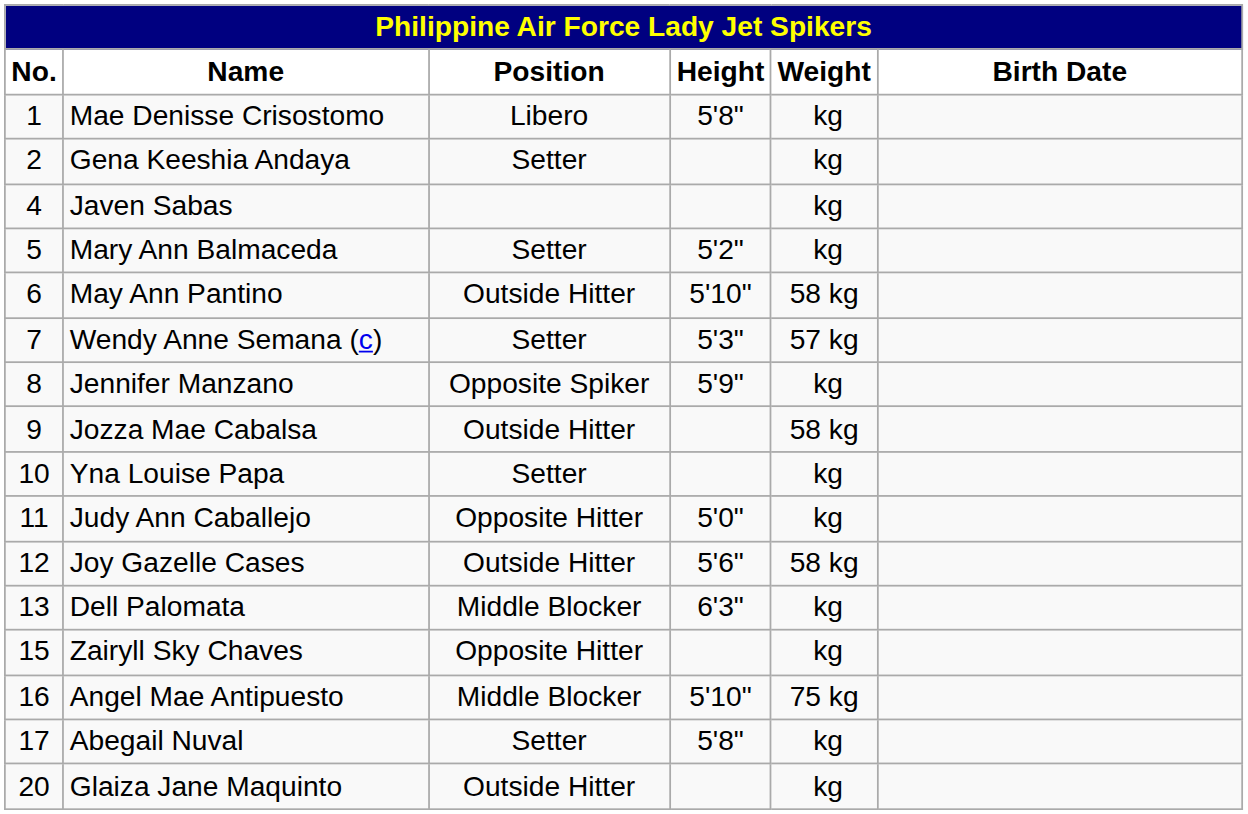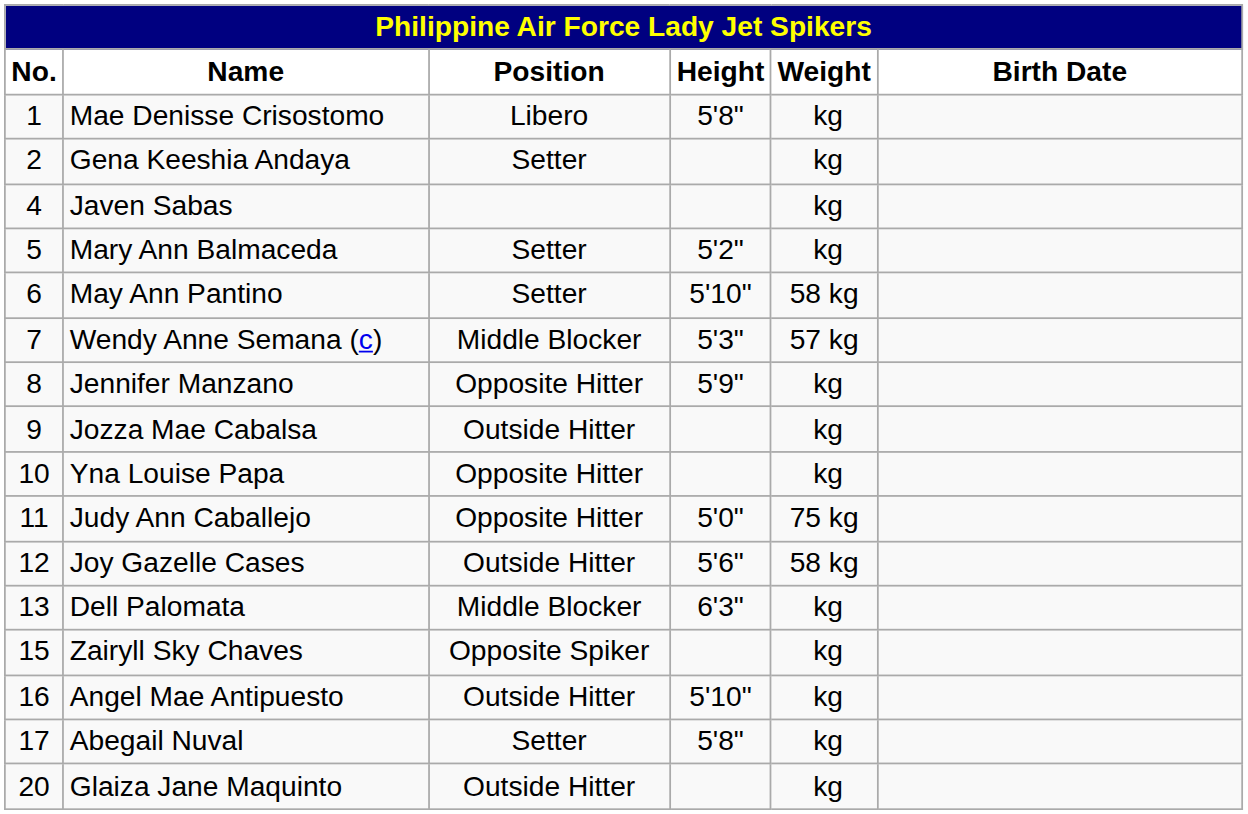May Ann Pantino | Position: Outside Hitter -> Setter
Wendy Anne Semana (c) | Position: Setter -> Middle Blocker
Jennifer Manzano | Position: Opposite Spiker -> Opposite Hitter
Jozza Mae Cabalsa | Weight: 58 kg -> kg
Yna Louise Papa | Position: Setter -> Opposite Hitter
Judy Ann Caballejo | Weight: kg -> 75 kg
Zairyll Sky Chaves | Position: Opposite Hitter -> Opposite Spiker
Angel Mae Antipuesto | Position: Middle Blocker -> Outside Hitter
Angel Mae Antipuesto | Weight: 75 kg -> kg
